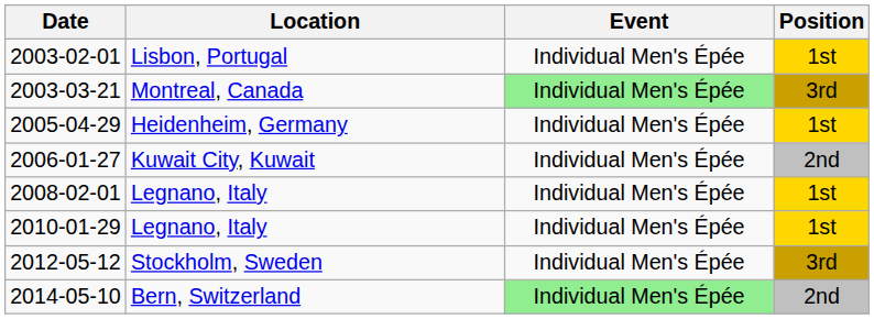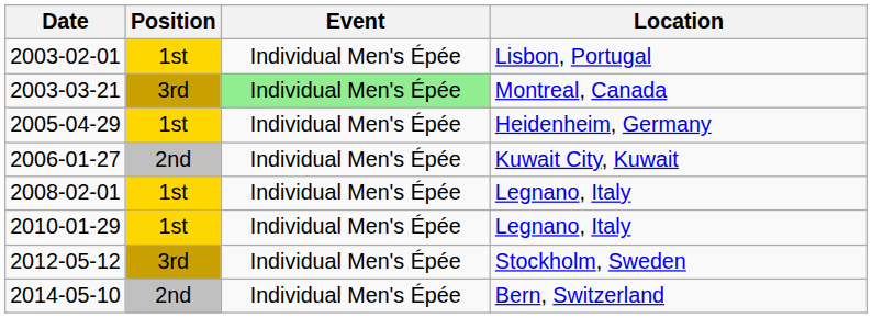columns swapped: Location <-> Position
2014-05-10 | Event: lightgreen background -> no background
